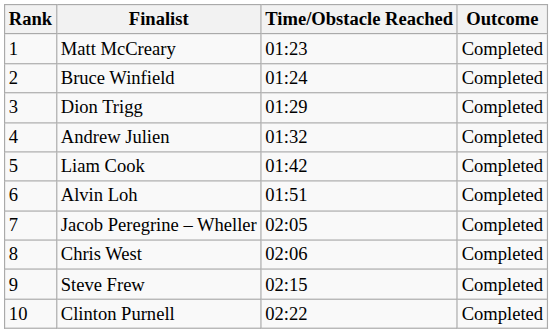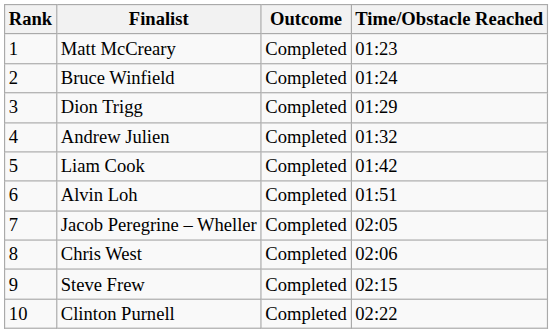columns swapped: Outcome <-> Time/Obstacle Reached
